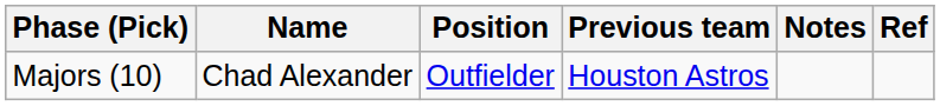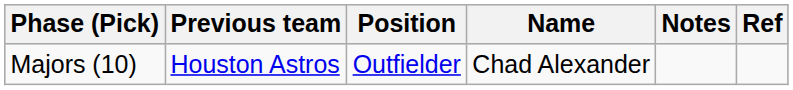columns swapped: Name <-> Previous team
